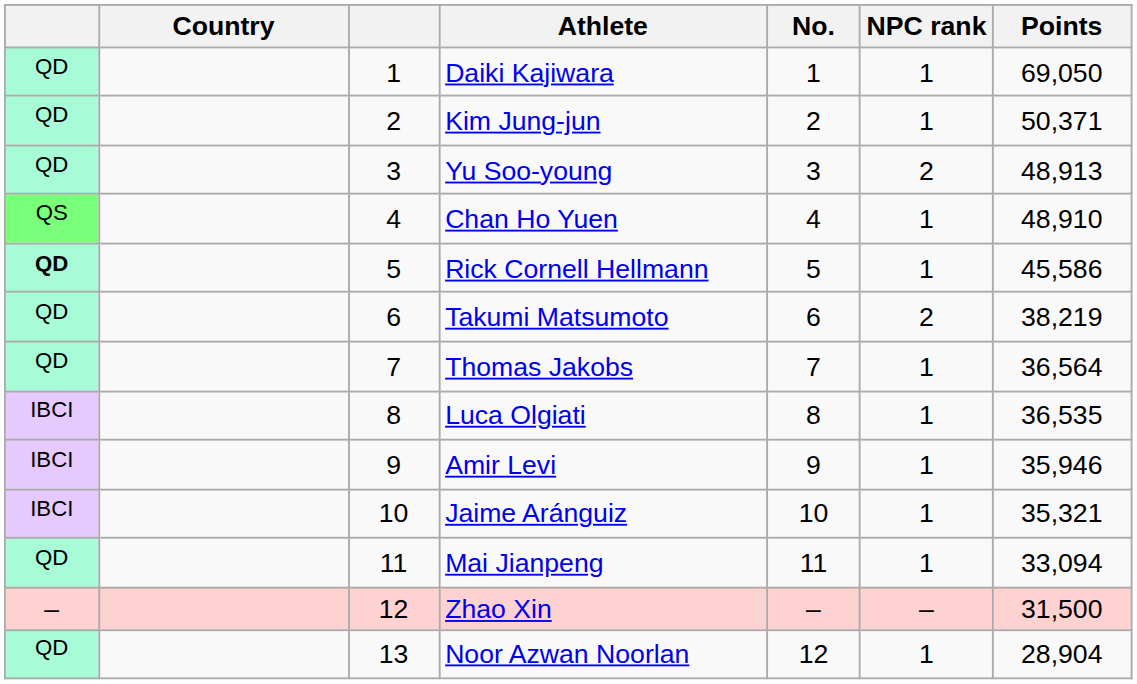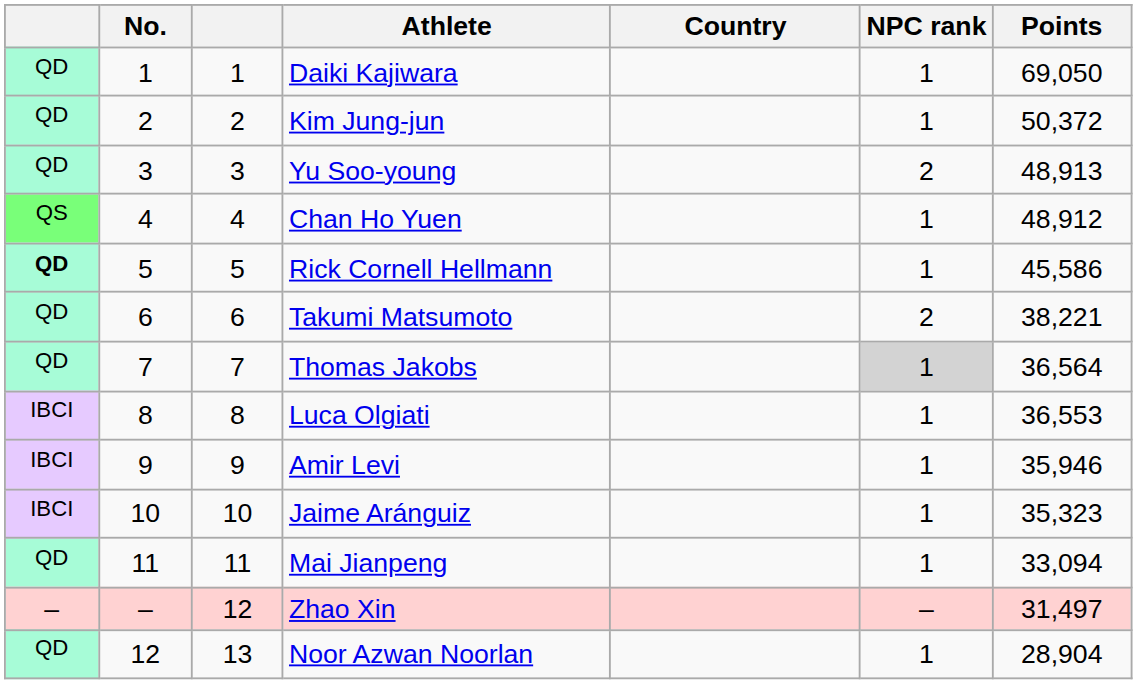columns swapped: No. <-> Country
Kim Jung-jun | Points: 50,371 -> 50,372
Chan Ho Yuen | Points: 48,910 -> 48,912
Takumi Matsumoto | Points: 38,219 -> 38,221
Thomas Jakobs | NPC rank: no background -> lightgrey background
Luca Olgiati | Points: 36,535 -> 36,553
Jaime Aránguiz | Points: 35,321 -> 35,323
Zhao Xin | Points: 31,500 -> 31,497
